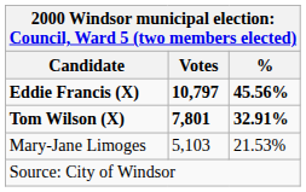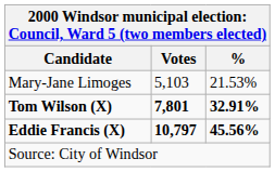rows swapped: Eddie Francis (X) <-> Mary-Jane Limoges
